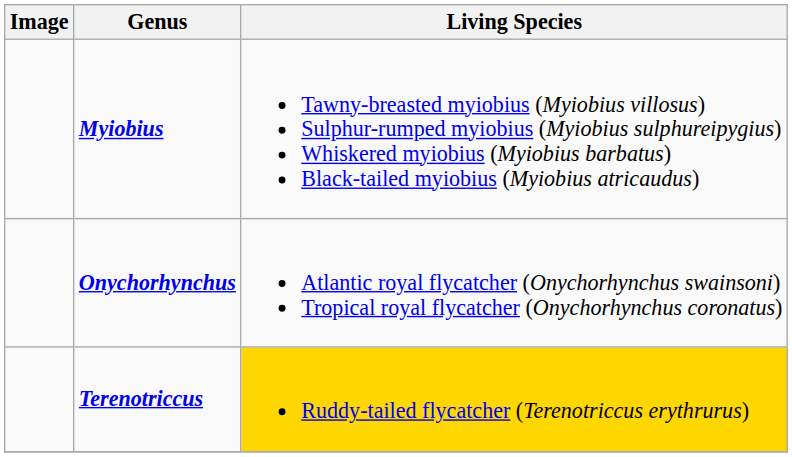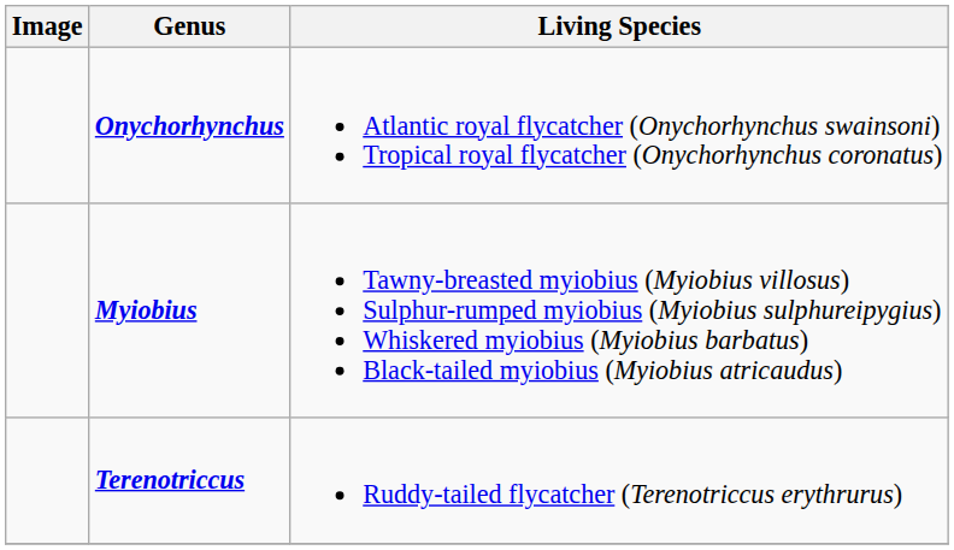rows swapped: Onychorhynchus <-> Myiobius
Terenotriccus | Living Species: gold background -> no background
